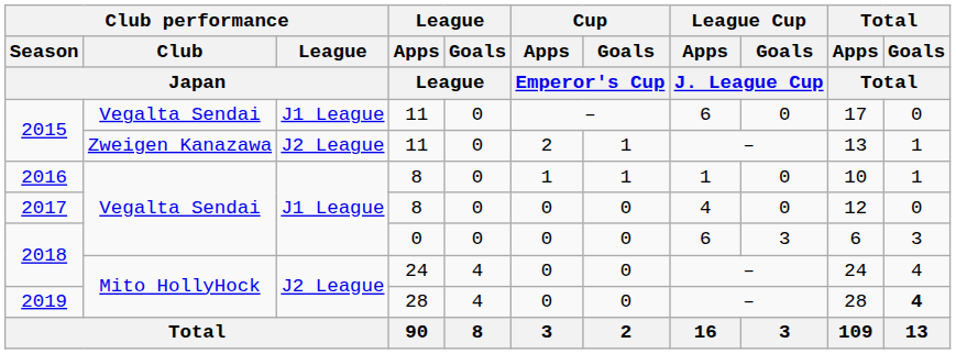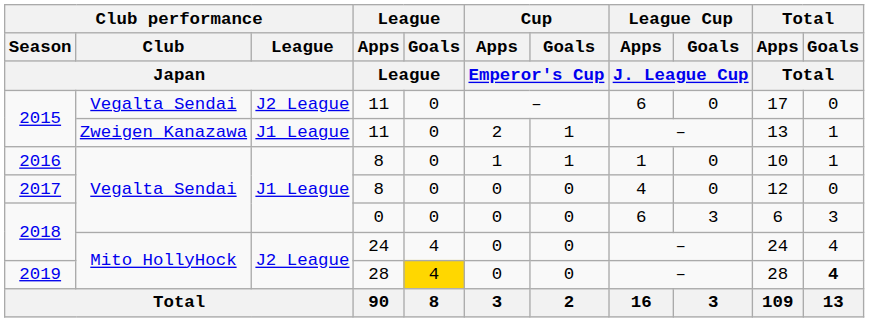2015 / Vegalta Sendai | Club performance / League / Japan: J1 League -> J2 League
2015 / Zweigen Kanazawa | Club performance / League / Japan: J2 League -> J1 League
2019 | League / Goals / League: no background -> gold background
